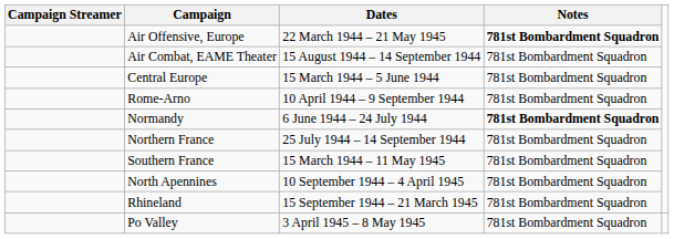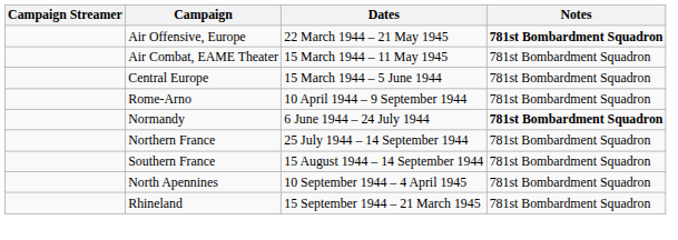Air Combat, EAME Theater | Dates: 15 August 1944 – 14 September 1944 -> 15 March 1944 – 11 May 1945
Southern France | Dates: 15 March 1944 – 11 May 1945 -> 15 August 1944 – 14 September 1944
- row: Po Valley | 3 April 1945 – 8 May 1945 | 781st Bombardment Squadron
